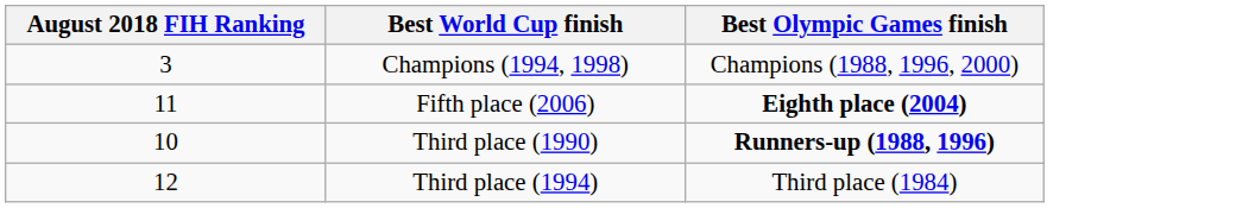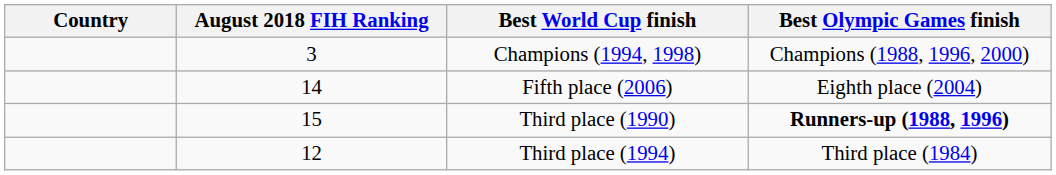+ column: Country
Fifth place (2006) | August 2018 FIH Ranking: 11 -> 14
Fifth place (2006) | Best Olympic Games finish: bold -> normal
Third place (1990) | August 2018 FIH Ranking: 10 -> 15
